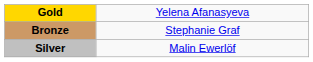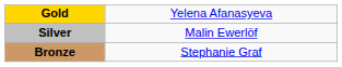rows swapped: Silver <-> Bronze
